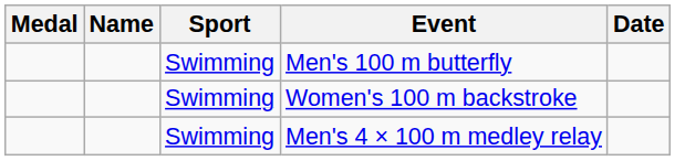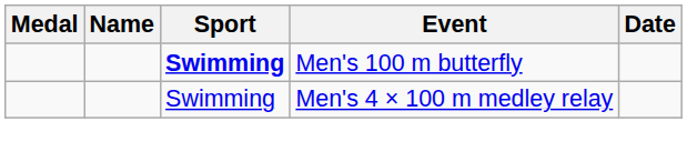Men's 100 m butterfly | Sport: normal -> bold
- row: Swimming | Women's 100 m backstroke
